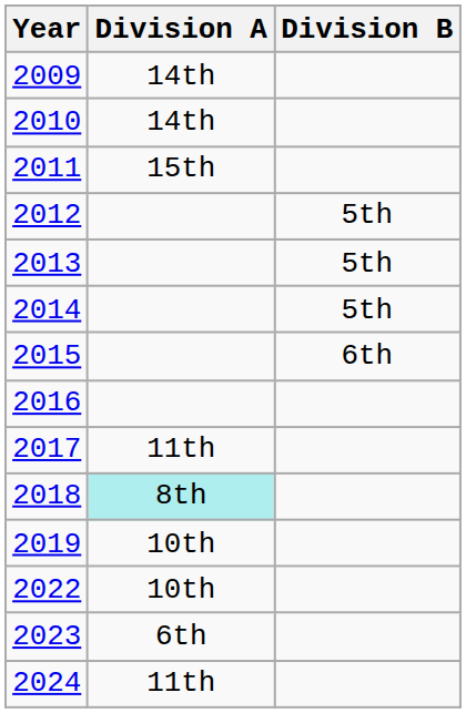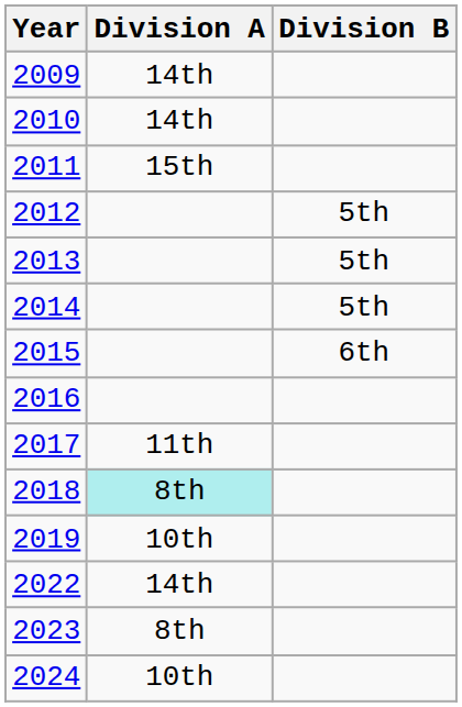2022 | Division A: 10th -> 14th
2023 | Division A: 6th -> 8th
2024 | Division A: 11th -> 10th
